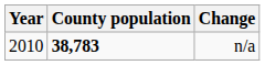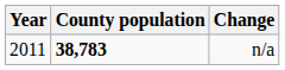n/a | Year: 2010 -> 2011
